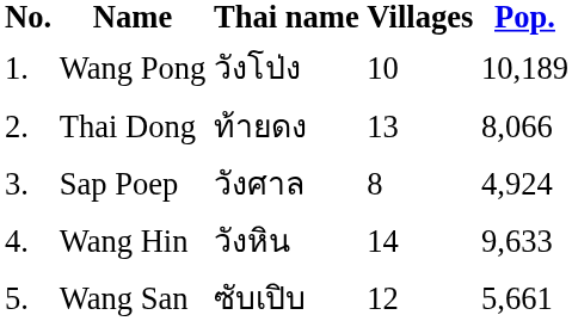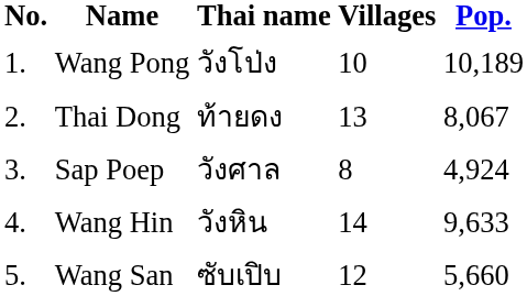Thai Dong | Pop.: 8,066 -> 8,067
Wang San | Pop.: 5,661 -> 5,660
